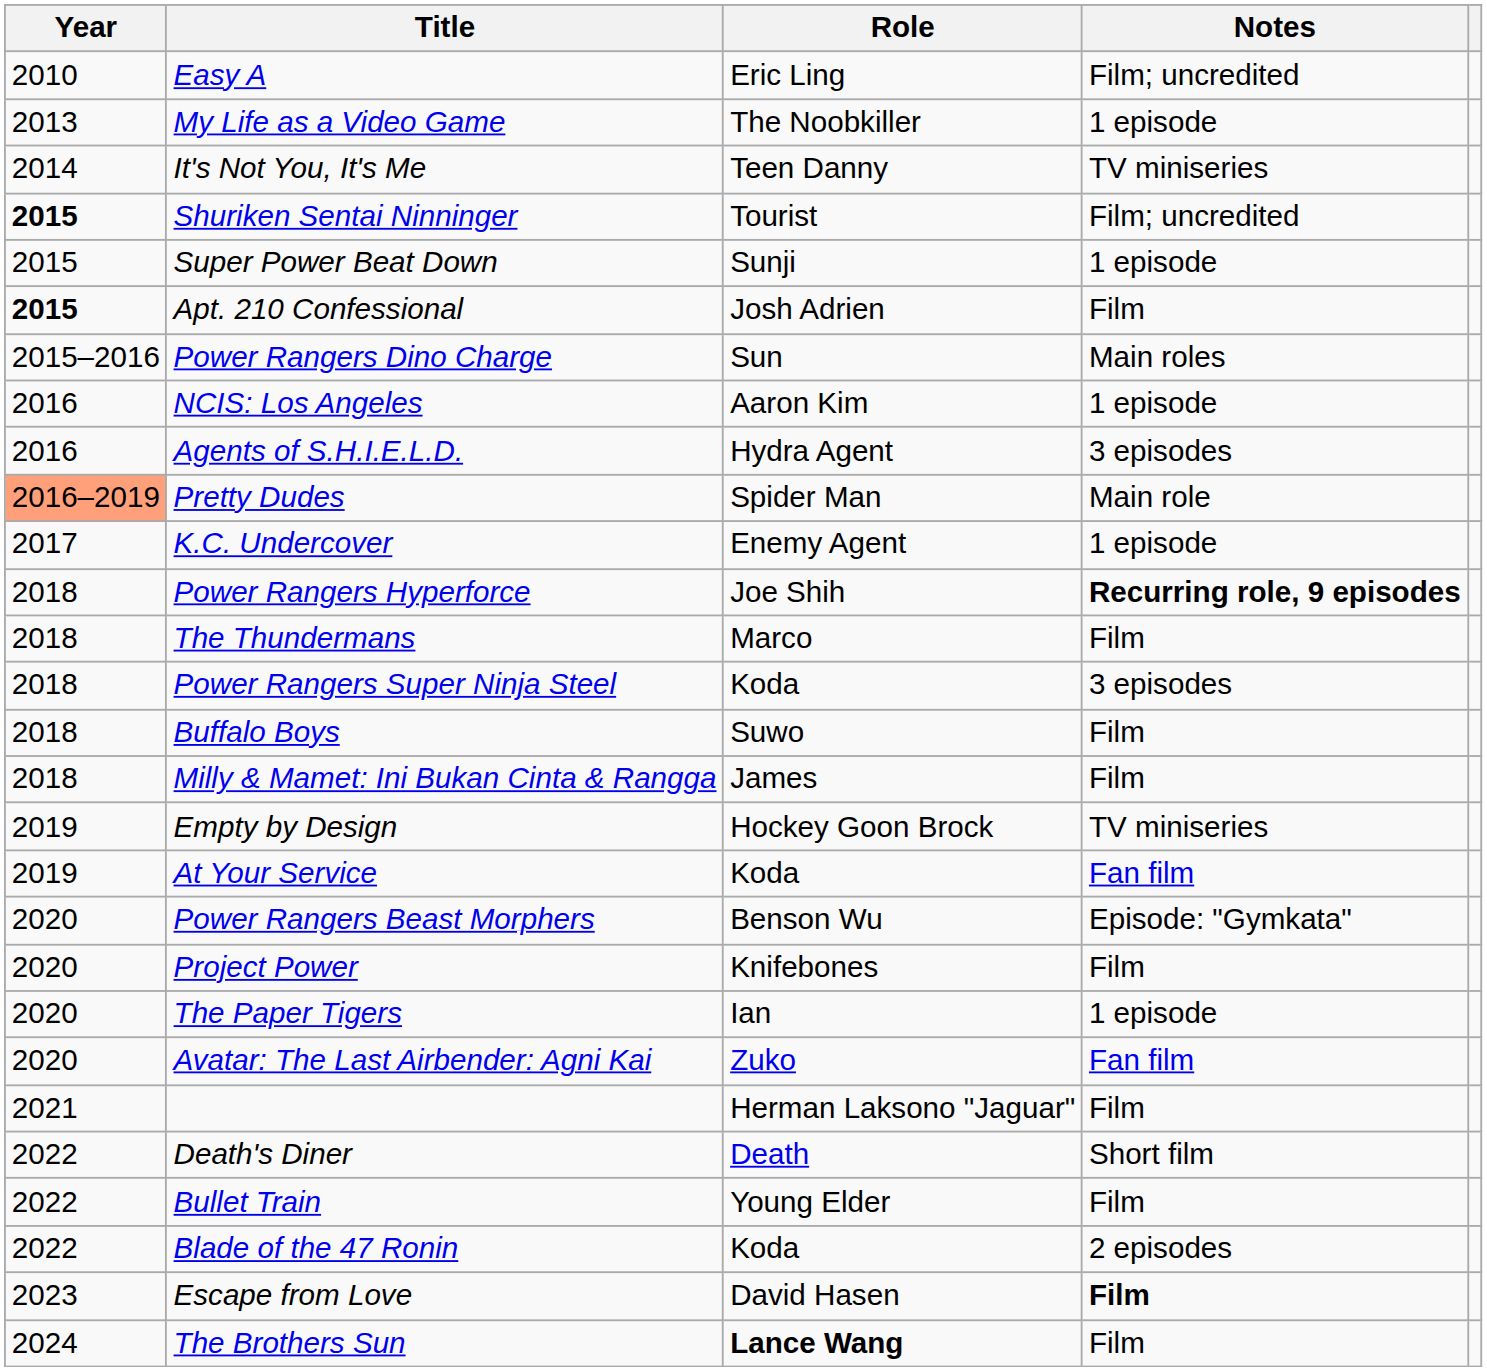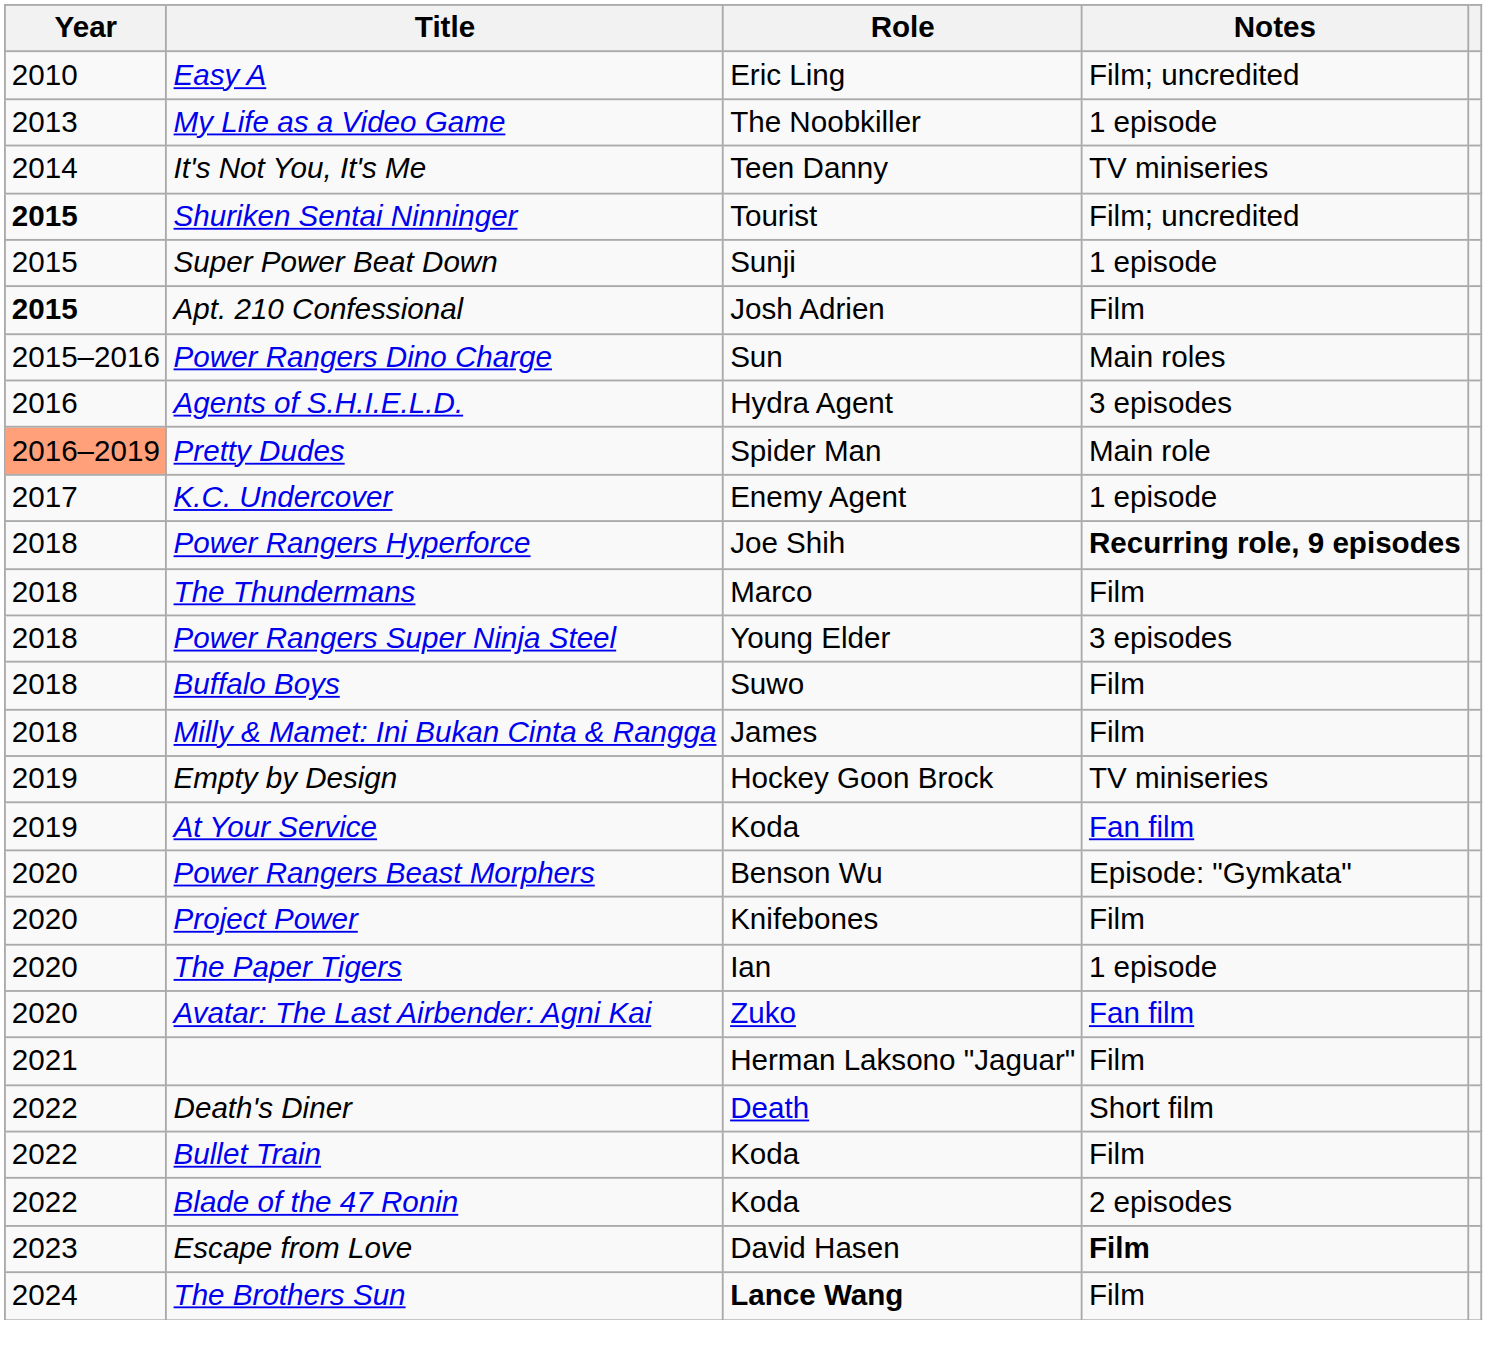- row: 2016 | NCIS: Los Angeles | Aaron Kim | 1 episode
Power Rangers Super Ninja Steel | Role: Koda -> Young Elder
Bullet Train | Role: Young Elder -> Koda
